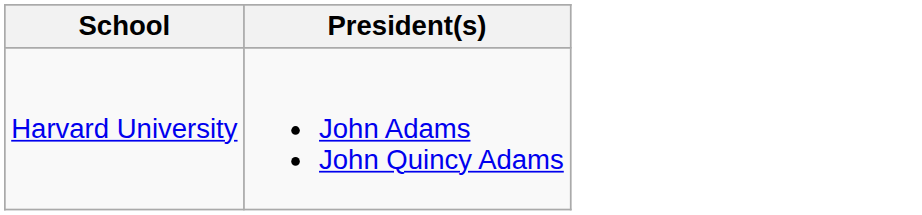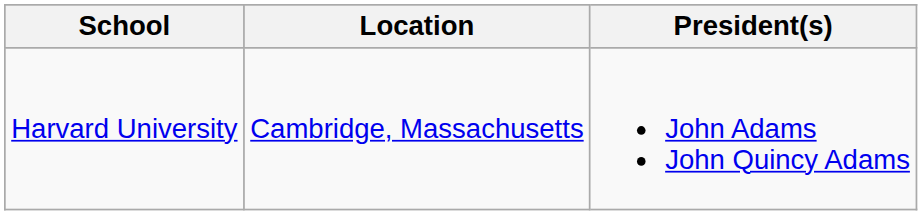+ column: Location | Cambridge, Massachusetts
